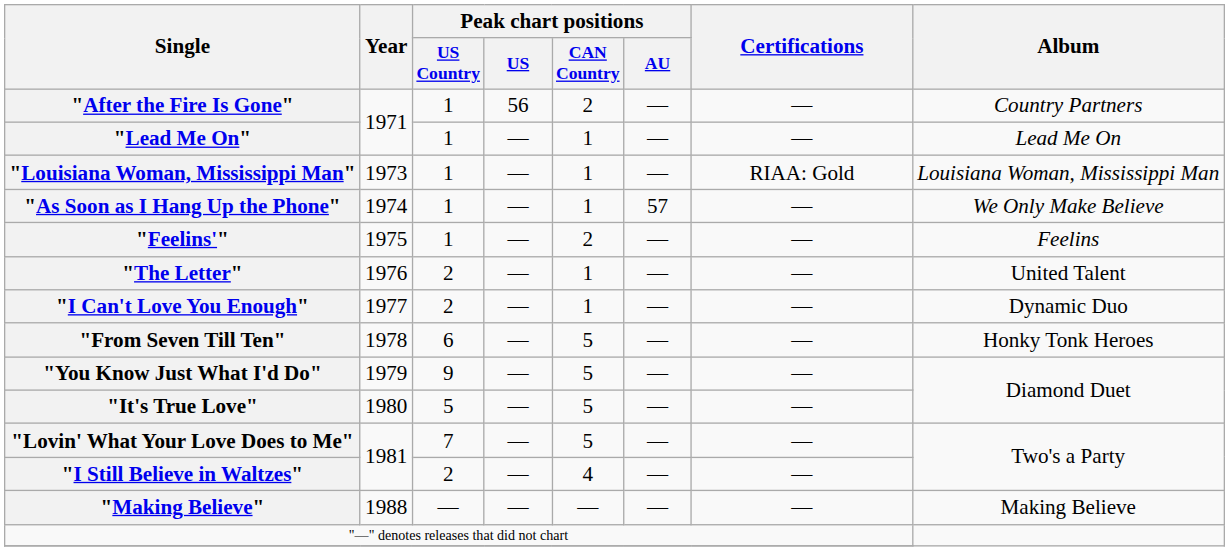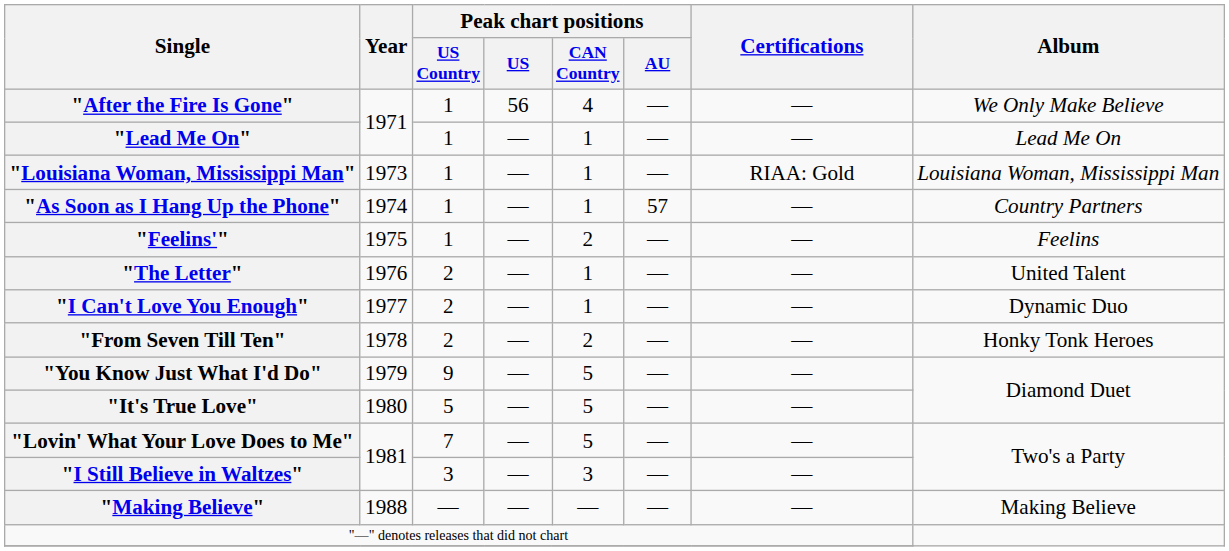"After the Fire Is Gone" | Peak chart positions / CAN Country: 2 -> 4
"After the Fire Is Gone" | Album: Country Partners -> We Only Make Believe
"As Soon as I Hang Up the Phone" | Album: We Only Make Believe -> Country Partners
"From Seven Till Ten" | Peak chart positions / US Country: 6 -> 2
"From Seven Till Ten" | Peak chart positions / CAN Country: 5 -> 2
"I Still Believe in Waltzes" | Peak chart positions / US Country: 2 -> 3
"I Still Believe in Waltzes" | Peak chart positions / CAN Country: 4 -> 3
